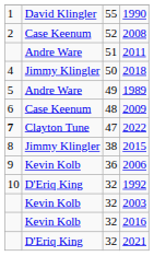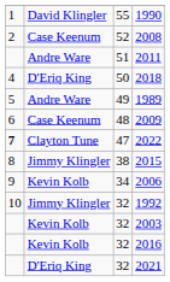2018 | column 2: Jimmy Klingler -> D'Eriq King
2006 | column 3: 36 -> 34
1992 | column 2: D'Eriq King -> Jimmy Klingler
